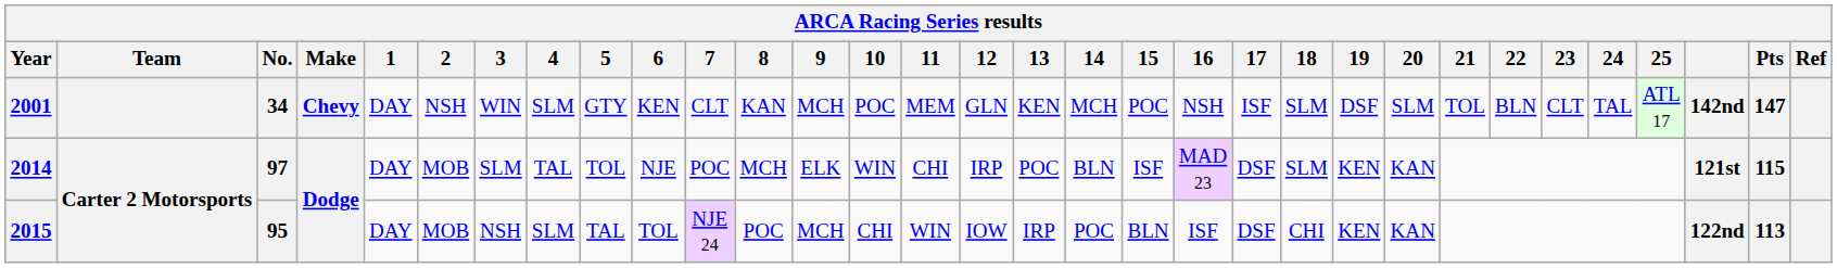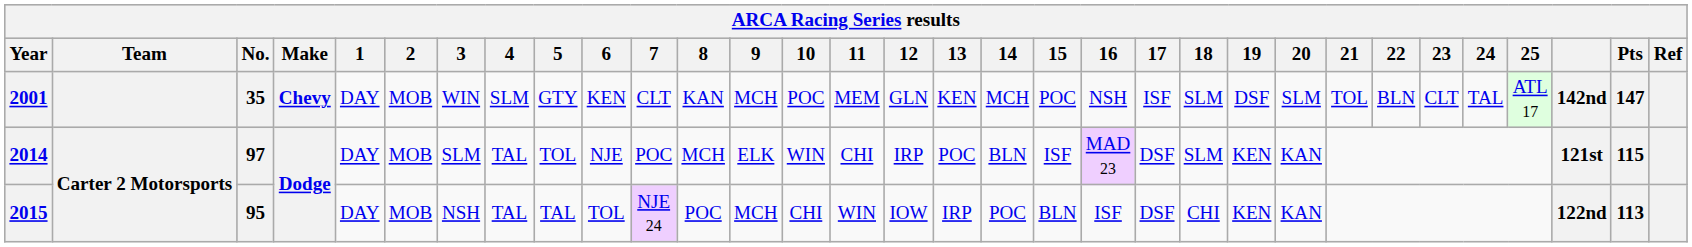2001 | No.: 34 -> 35
2001 | 2: NSH -> MOB
2015 | 4: SLM -> TAL
